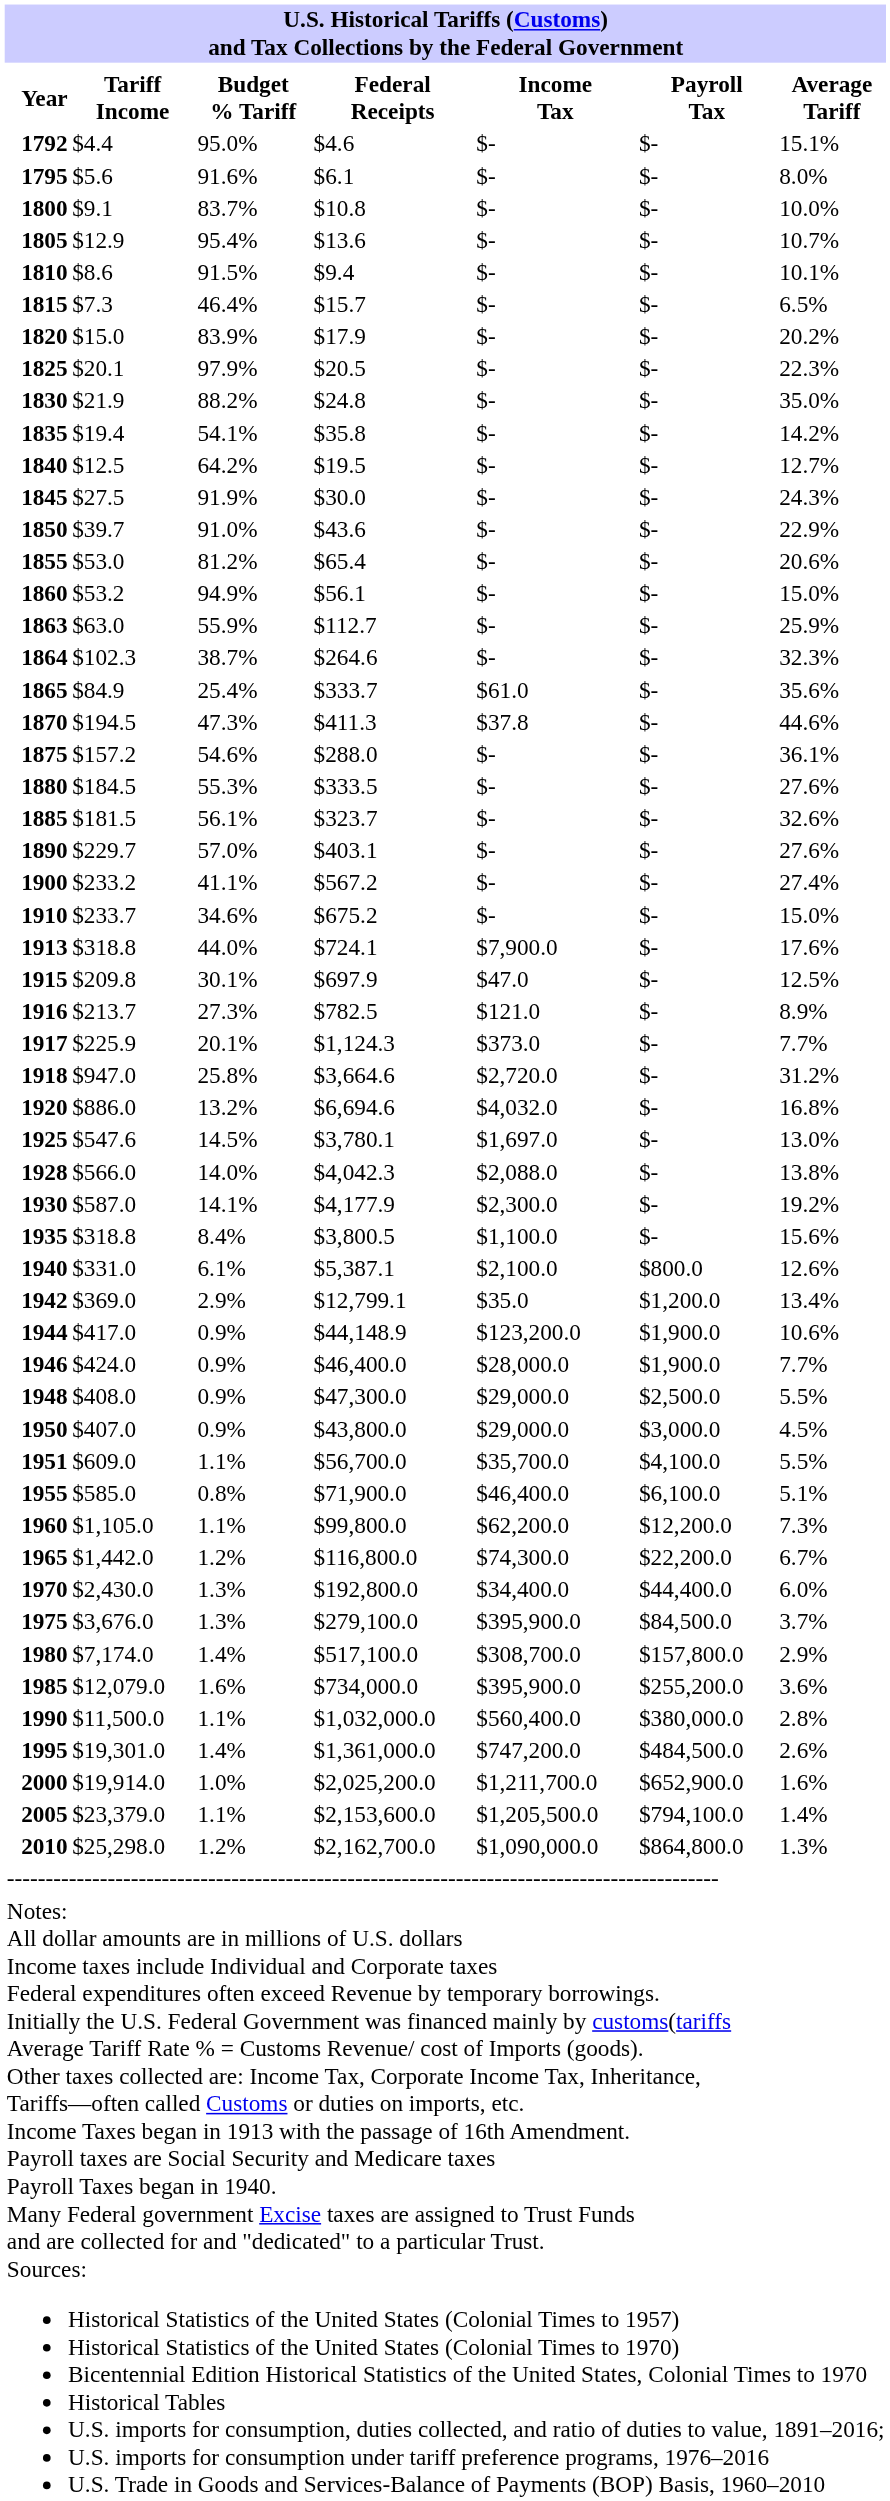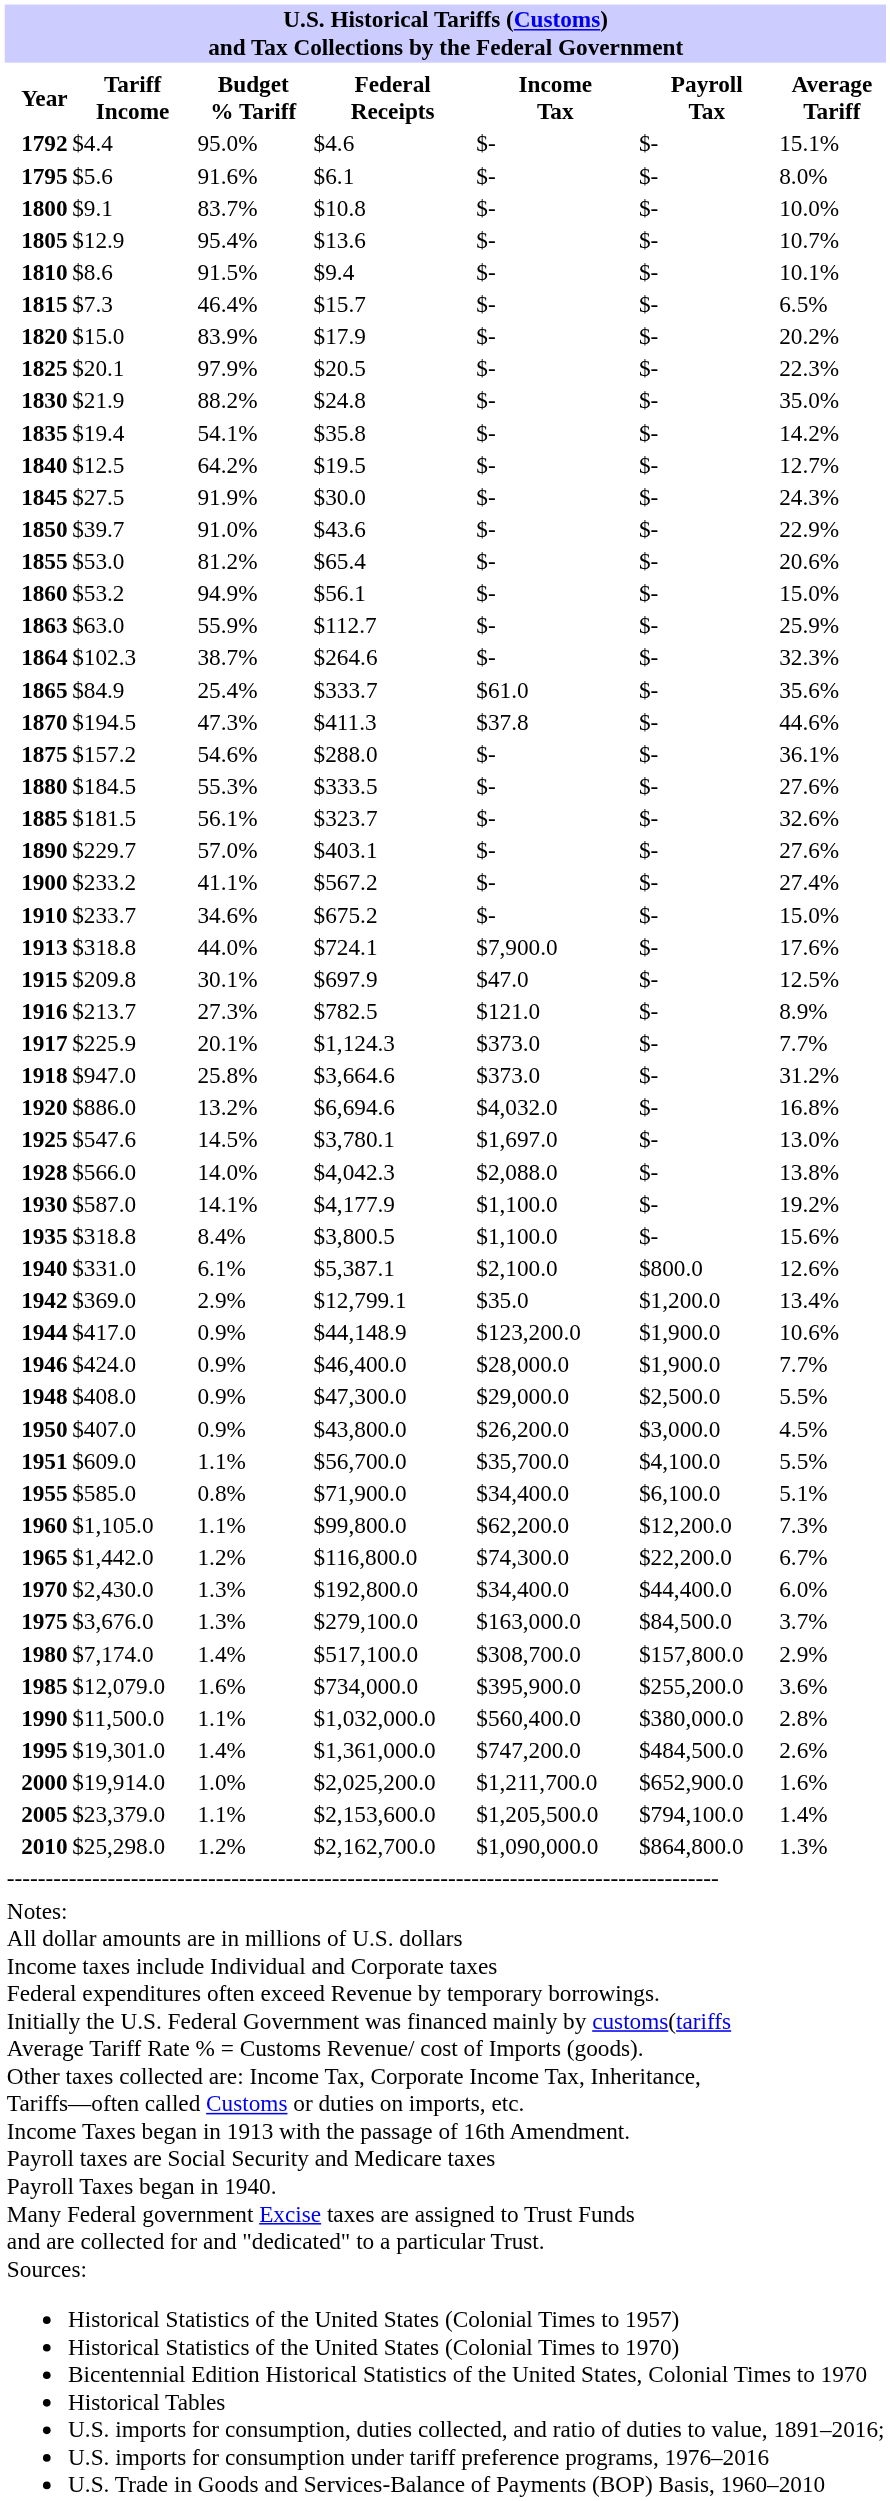1918 | column 5: $2,720.0 -> $373.0
1930 | column 5: $2,300.0 -> $1,100.0
1950 | column 5: $29,000.0 -> $26,200.0
1955 | column 5: $46,400.0 -> $34,400.0
1975 | column 5: $395,900.0 -> $163,000.0
